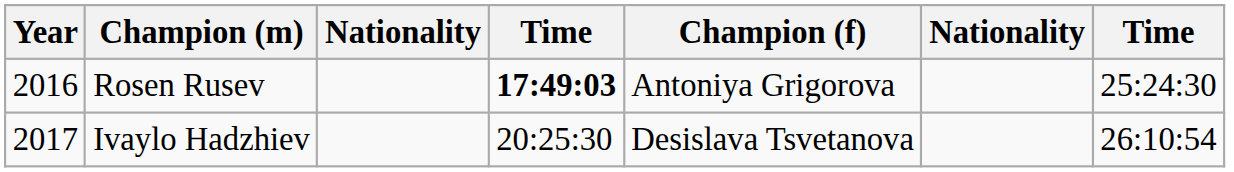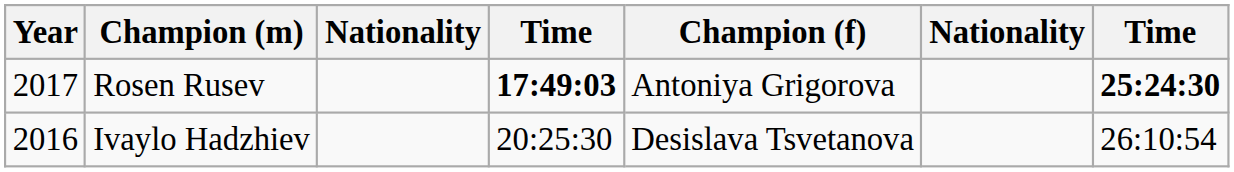Rosen Rusev | Year: 2016 -> 2017
Rosen Rusev | column 7: normal -> bold
Ivaylo Hadzhiev | Year: 2017 -> 2016
